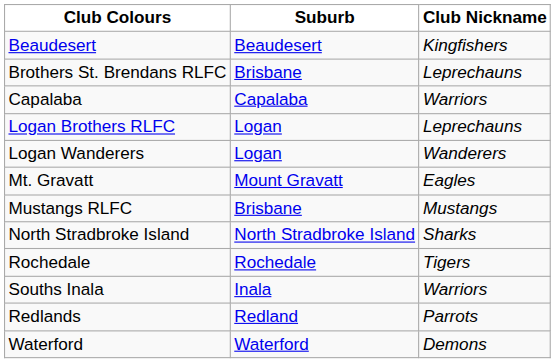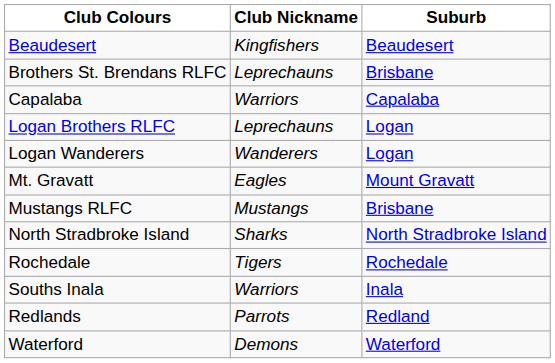columns swapped: Club Nickname <-> Suburb
